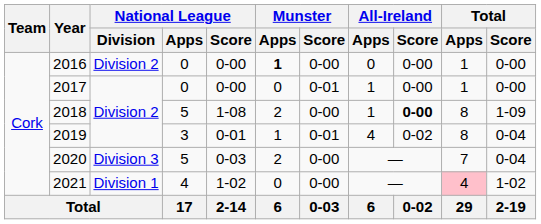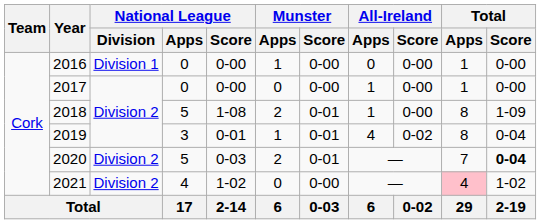2016 | National League / Division: Division 2 -> Division 1
2016 | Munster / Apps: bold -> normal
2017 | Munster / Score: 0-01 -> 0-00
2018 | Munster / Score: 0-00 -> 0-01
2018 | All-Ireland / Score: bold -> normal
2020 | National League / Division: Division 3 -> Division 2
2020 | Munster / Score: 0-00 -> 0-01
2020 | Total / Score: normal -> bold
2021 | National League / Division: Division 1 -> Division 2
